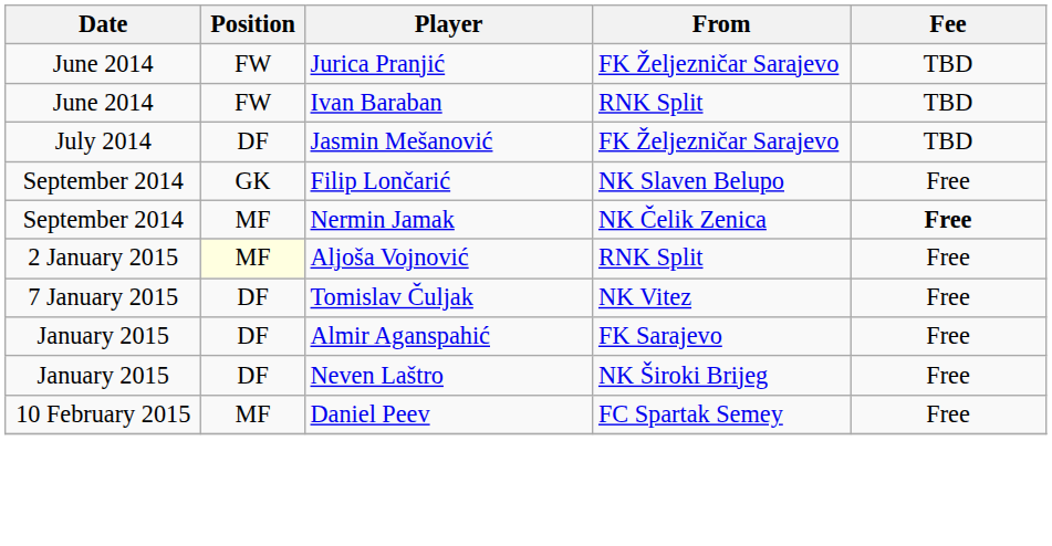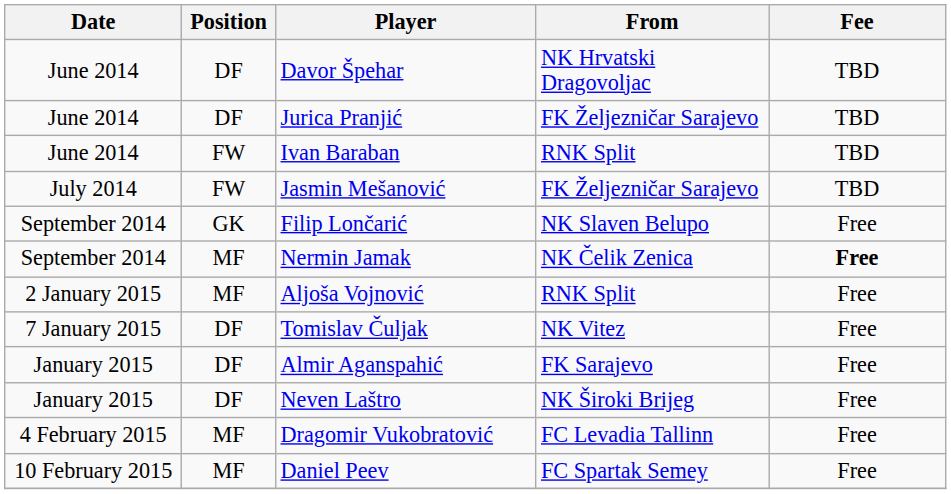+ row: June 2014 | DF | Davor Špehar | NK Hrvatski Dragovoljac | TBD
Jurica Pranjić | Position: FW -> DF
Jasmin Mešanović | Position: DF -> FW
Aljoša Vojnović | Position: lightyellow background -> no background
+ row: 4 February 2015 | MF | Dragomir Vukobratović | FC Levadia Tallinn | Free
